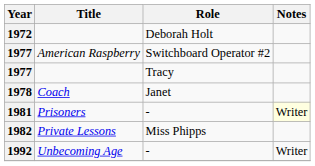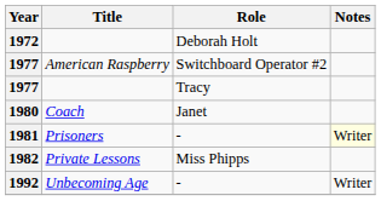Coach | Year: 1978 -> 1980
